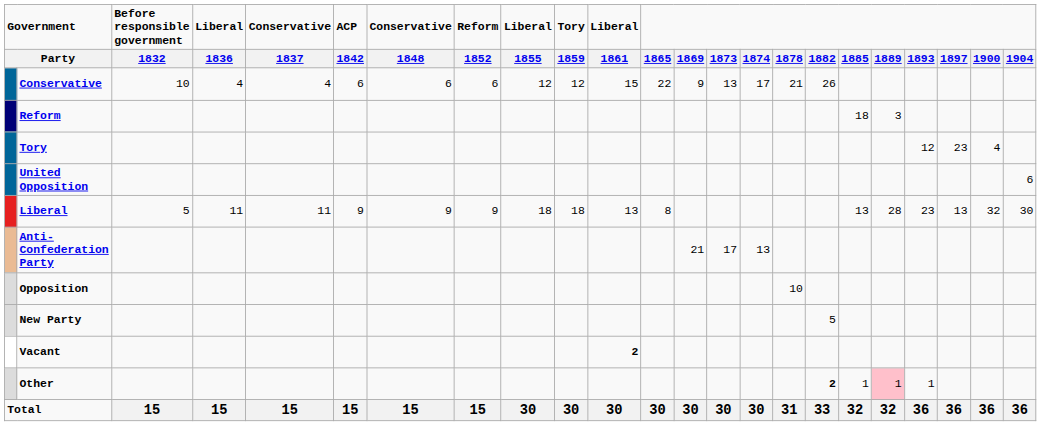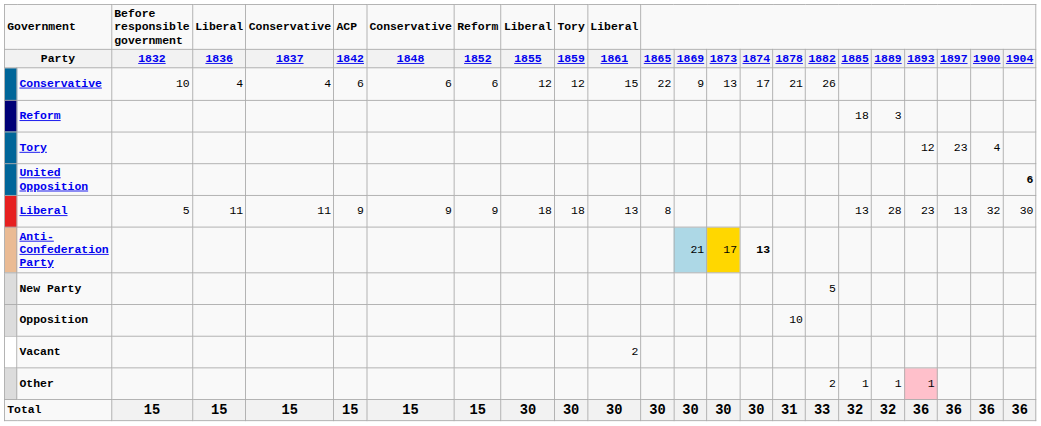United Opposition | 1904: normal -> bold
Anti-Confederation Party | 1869: no background -> lightblue background
Anti-Confederation Party | 1873: no background -> gold background
Anti-Confederation Party | 1874: normal -> bold
rows swapped: Opposition <-> New Party
Vacant | Liberal / 1861: bold -> normal
Other | 1882: bold -> normal
Other | 1889: pink background -> no background
Other | 1893: no background -> pink background
